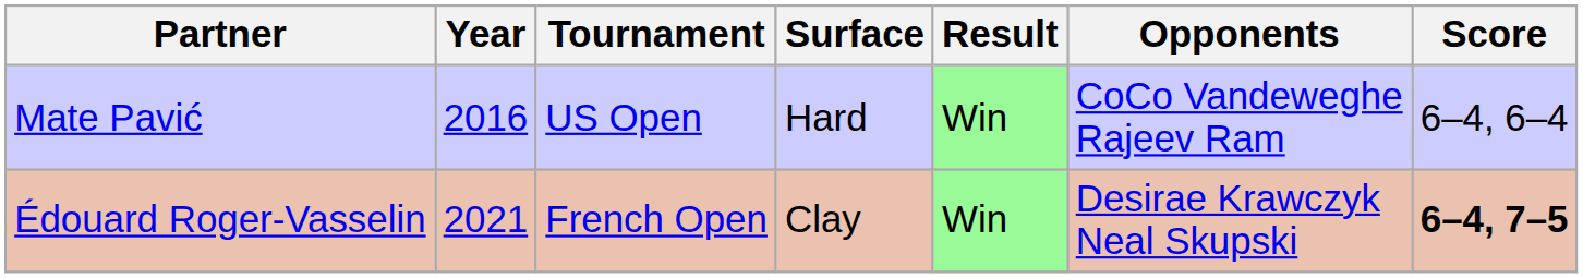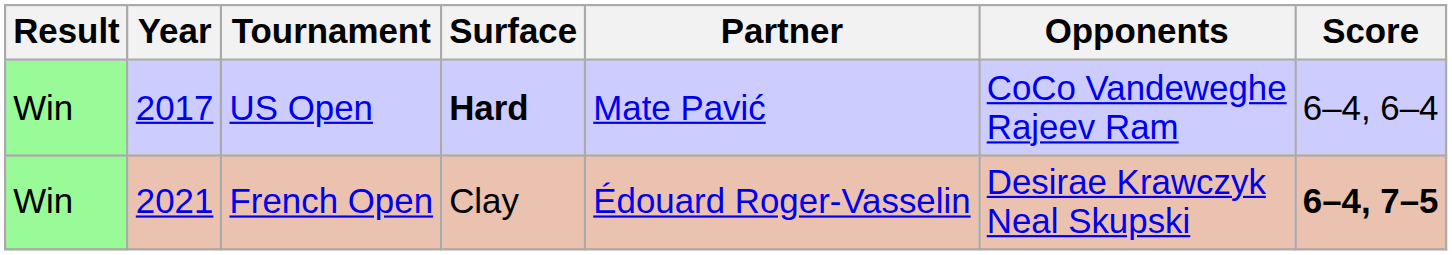columns swapped: Result <-> Partner
US Open | Year: 2016 -> 2017
US Open | Surface: normal -> bold
